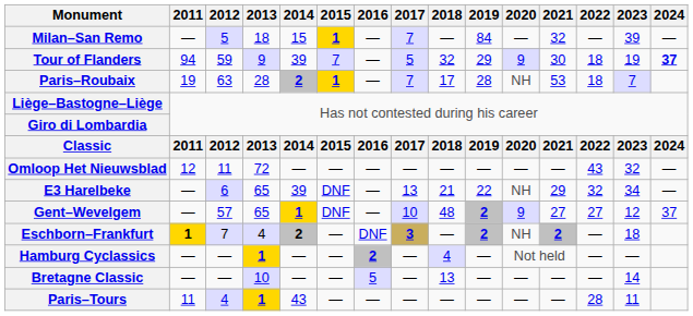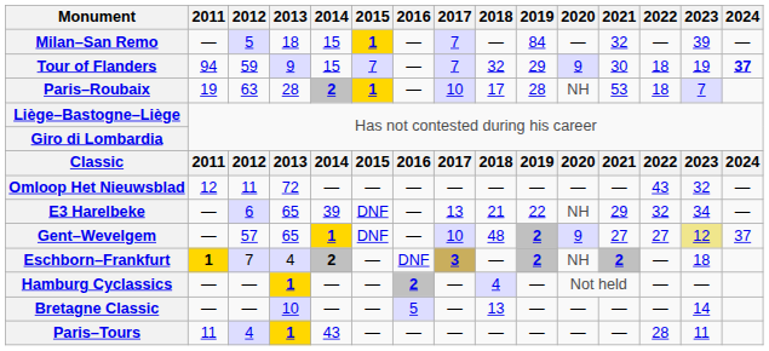Tour of Flanders | 2014: 39 -> 15
Tour of Flanders | 2017: 5 -> 7
Paris–Roubaix | 2017: 7 -> 10
Gent–Wevelgem | 2023: no background -> khaki background
